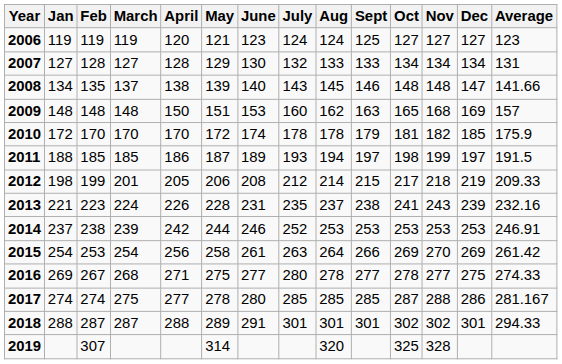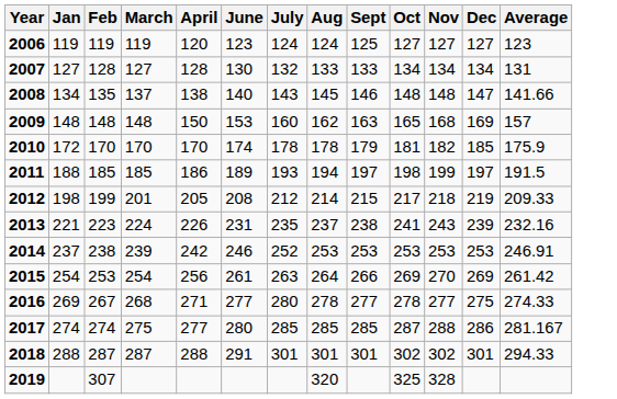- column: May | 121 | 129 | 139 | 151 | 172 | 187 | 206 | 228 | 244 | 258 | 275 | 278 | 289 | 314
